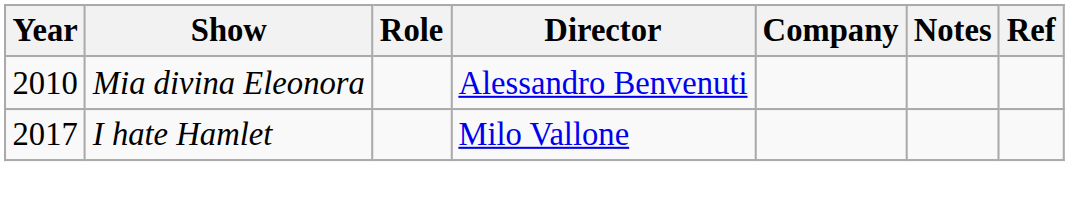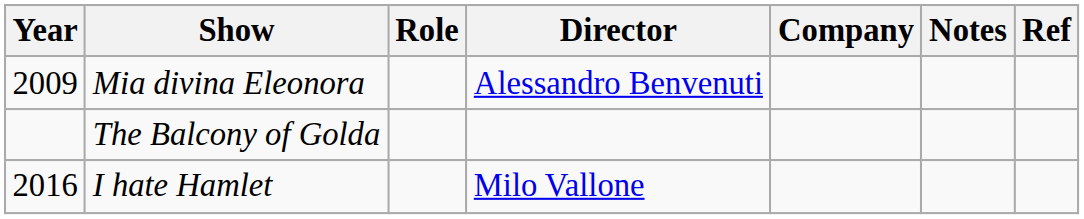Mia divina Eleonora | Year: 2010 -> 2009
+ row: The Balcony of Golda
I hate Hamlet | Year: 2017 -> 2016
